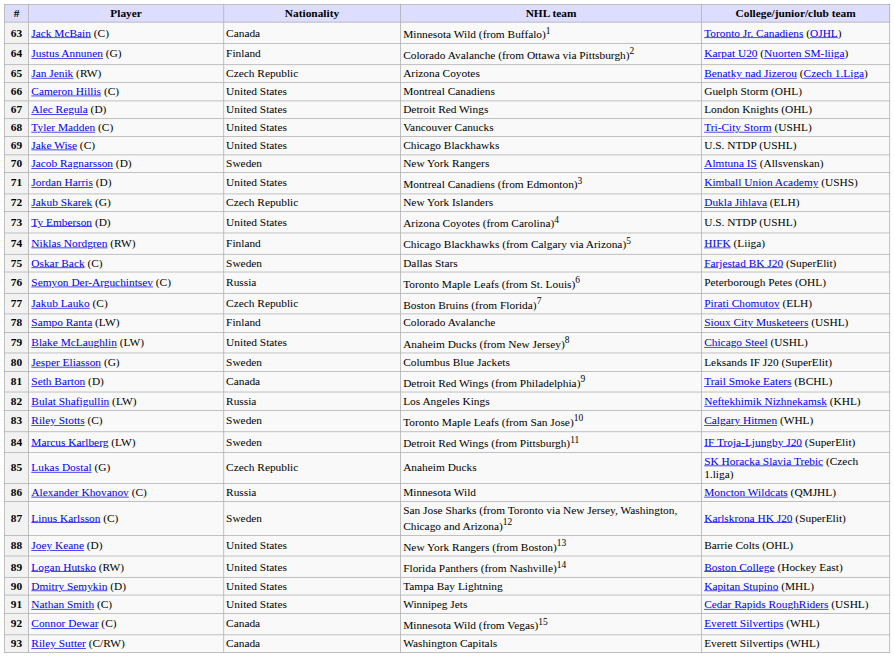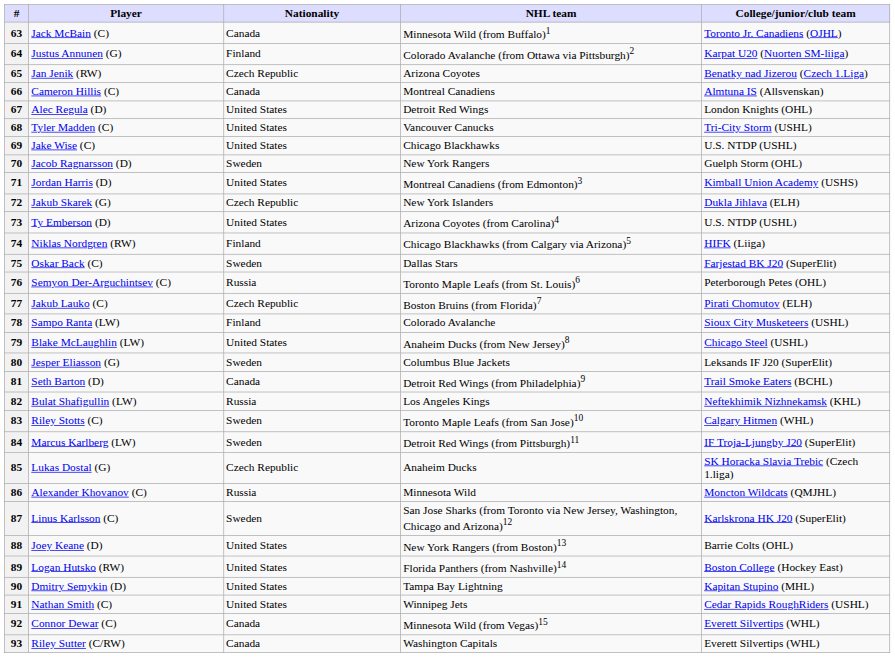66 | Nationality: United States -> Canada
66 | College/junior/club team: Guelph Storm (OHL) -> Almtuna IS (Allsvenskan)
70 | College/junior/club team: Almtuna IS (Allsvenskan) -> Guelph Storm (OHL)
